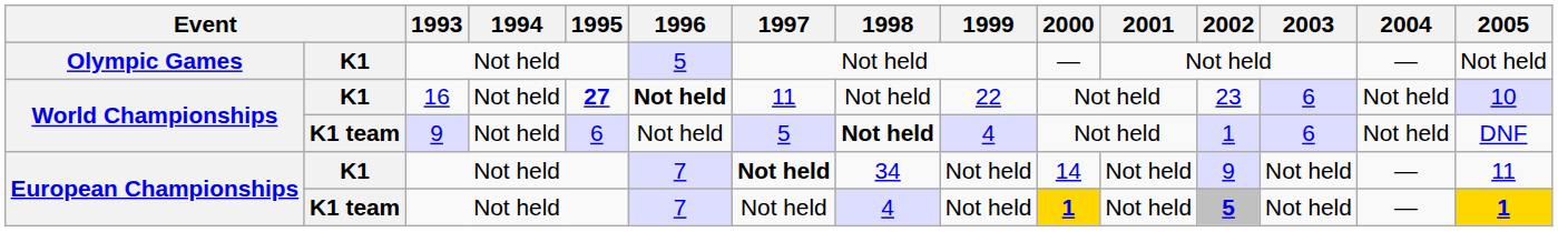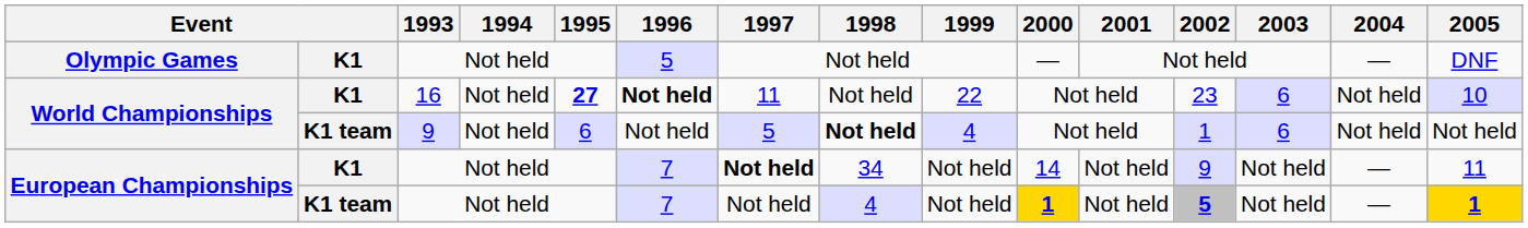Olympic Games | 2005: Not held -> DNF
World Championships / K1 team | 2005: DNF -> Not held
